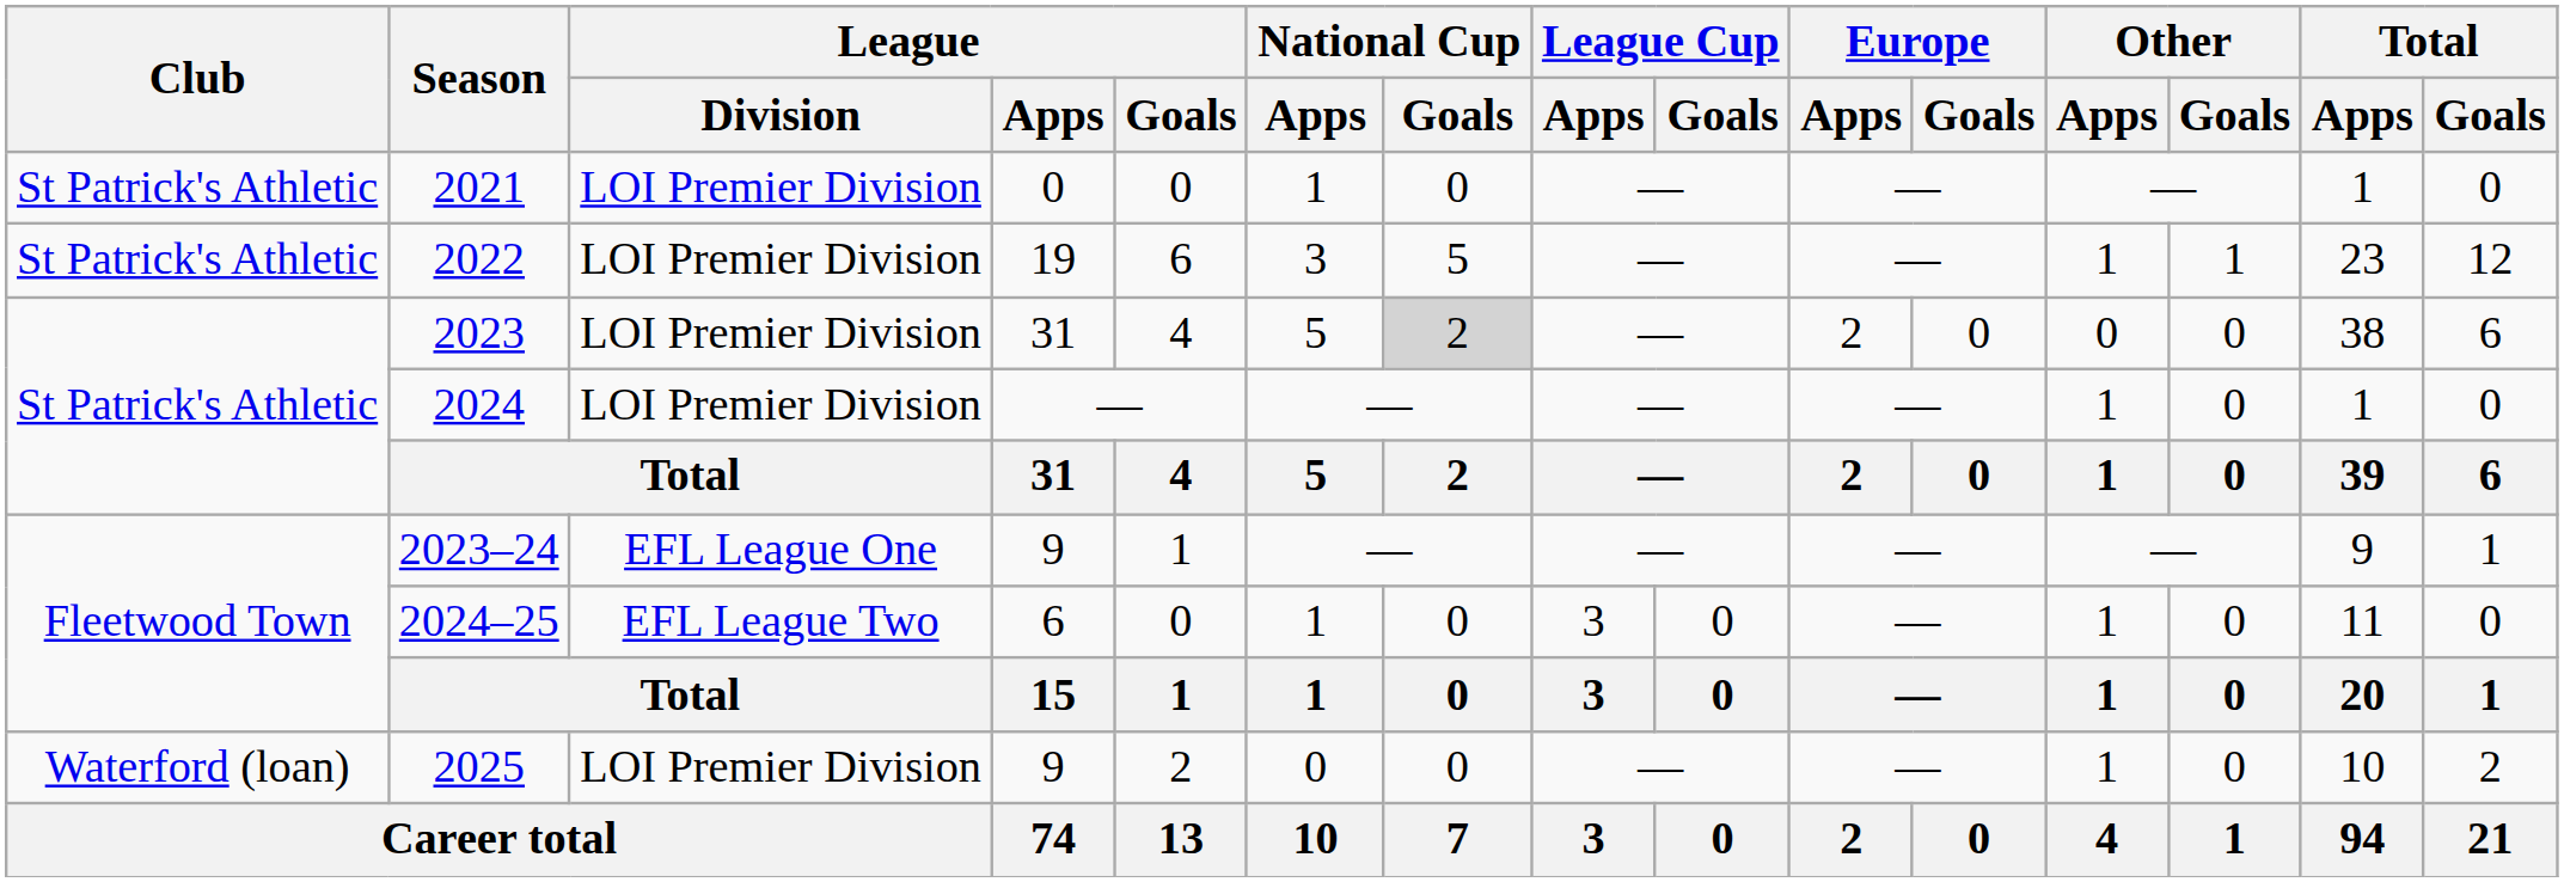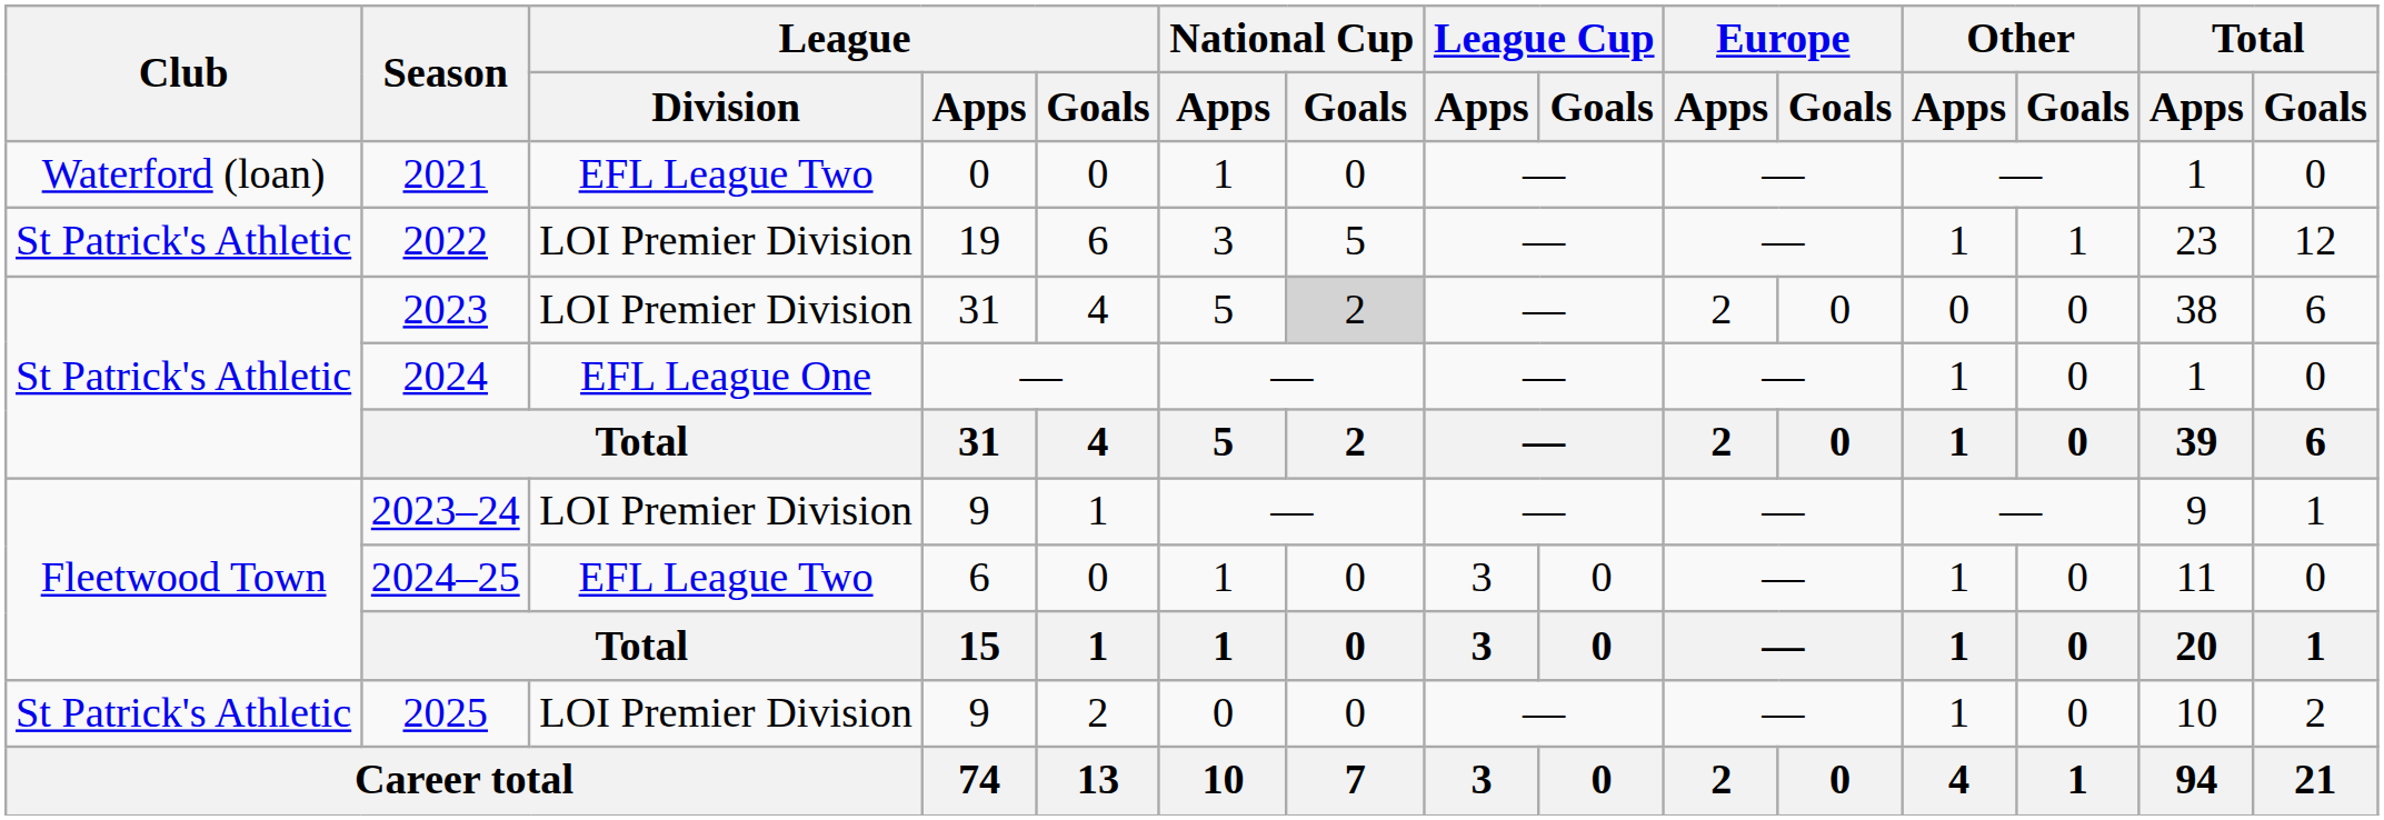2021 | Club: St Patrick's Athletic -> Waterford (loan)
2021 | League / Division: LOI Premier Division -> EFL League Two
2024 | League / Division: LOI Premier Division -> EFL League One
2023–24 | League / Division: EFL League One -> LOI Premier Division
2025 | Club: Waterford (loan) -> St Patrick's Athletic
